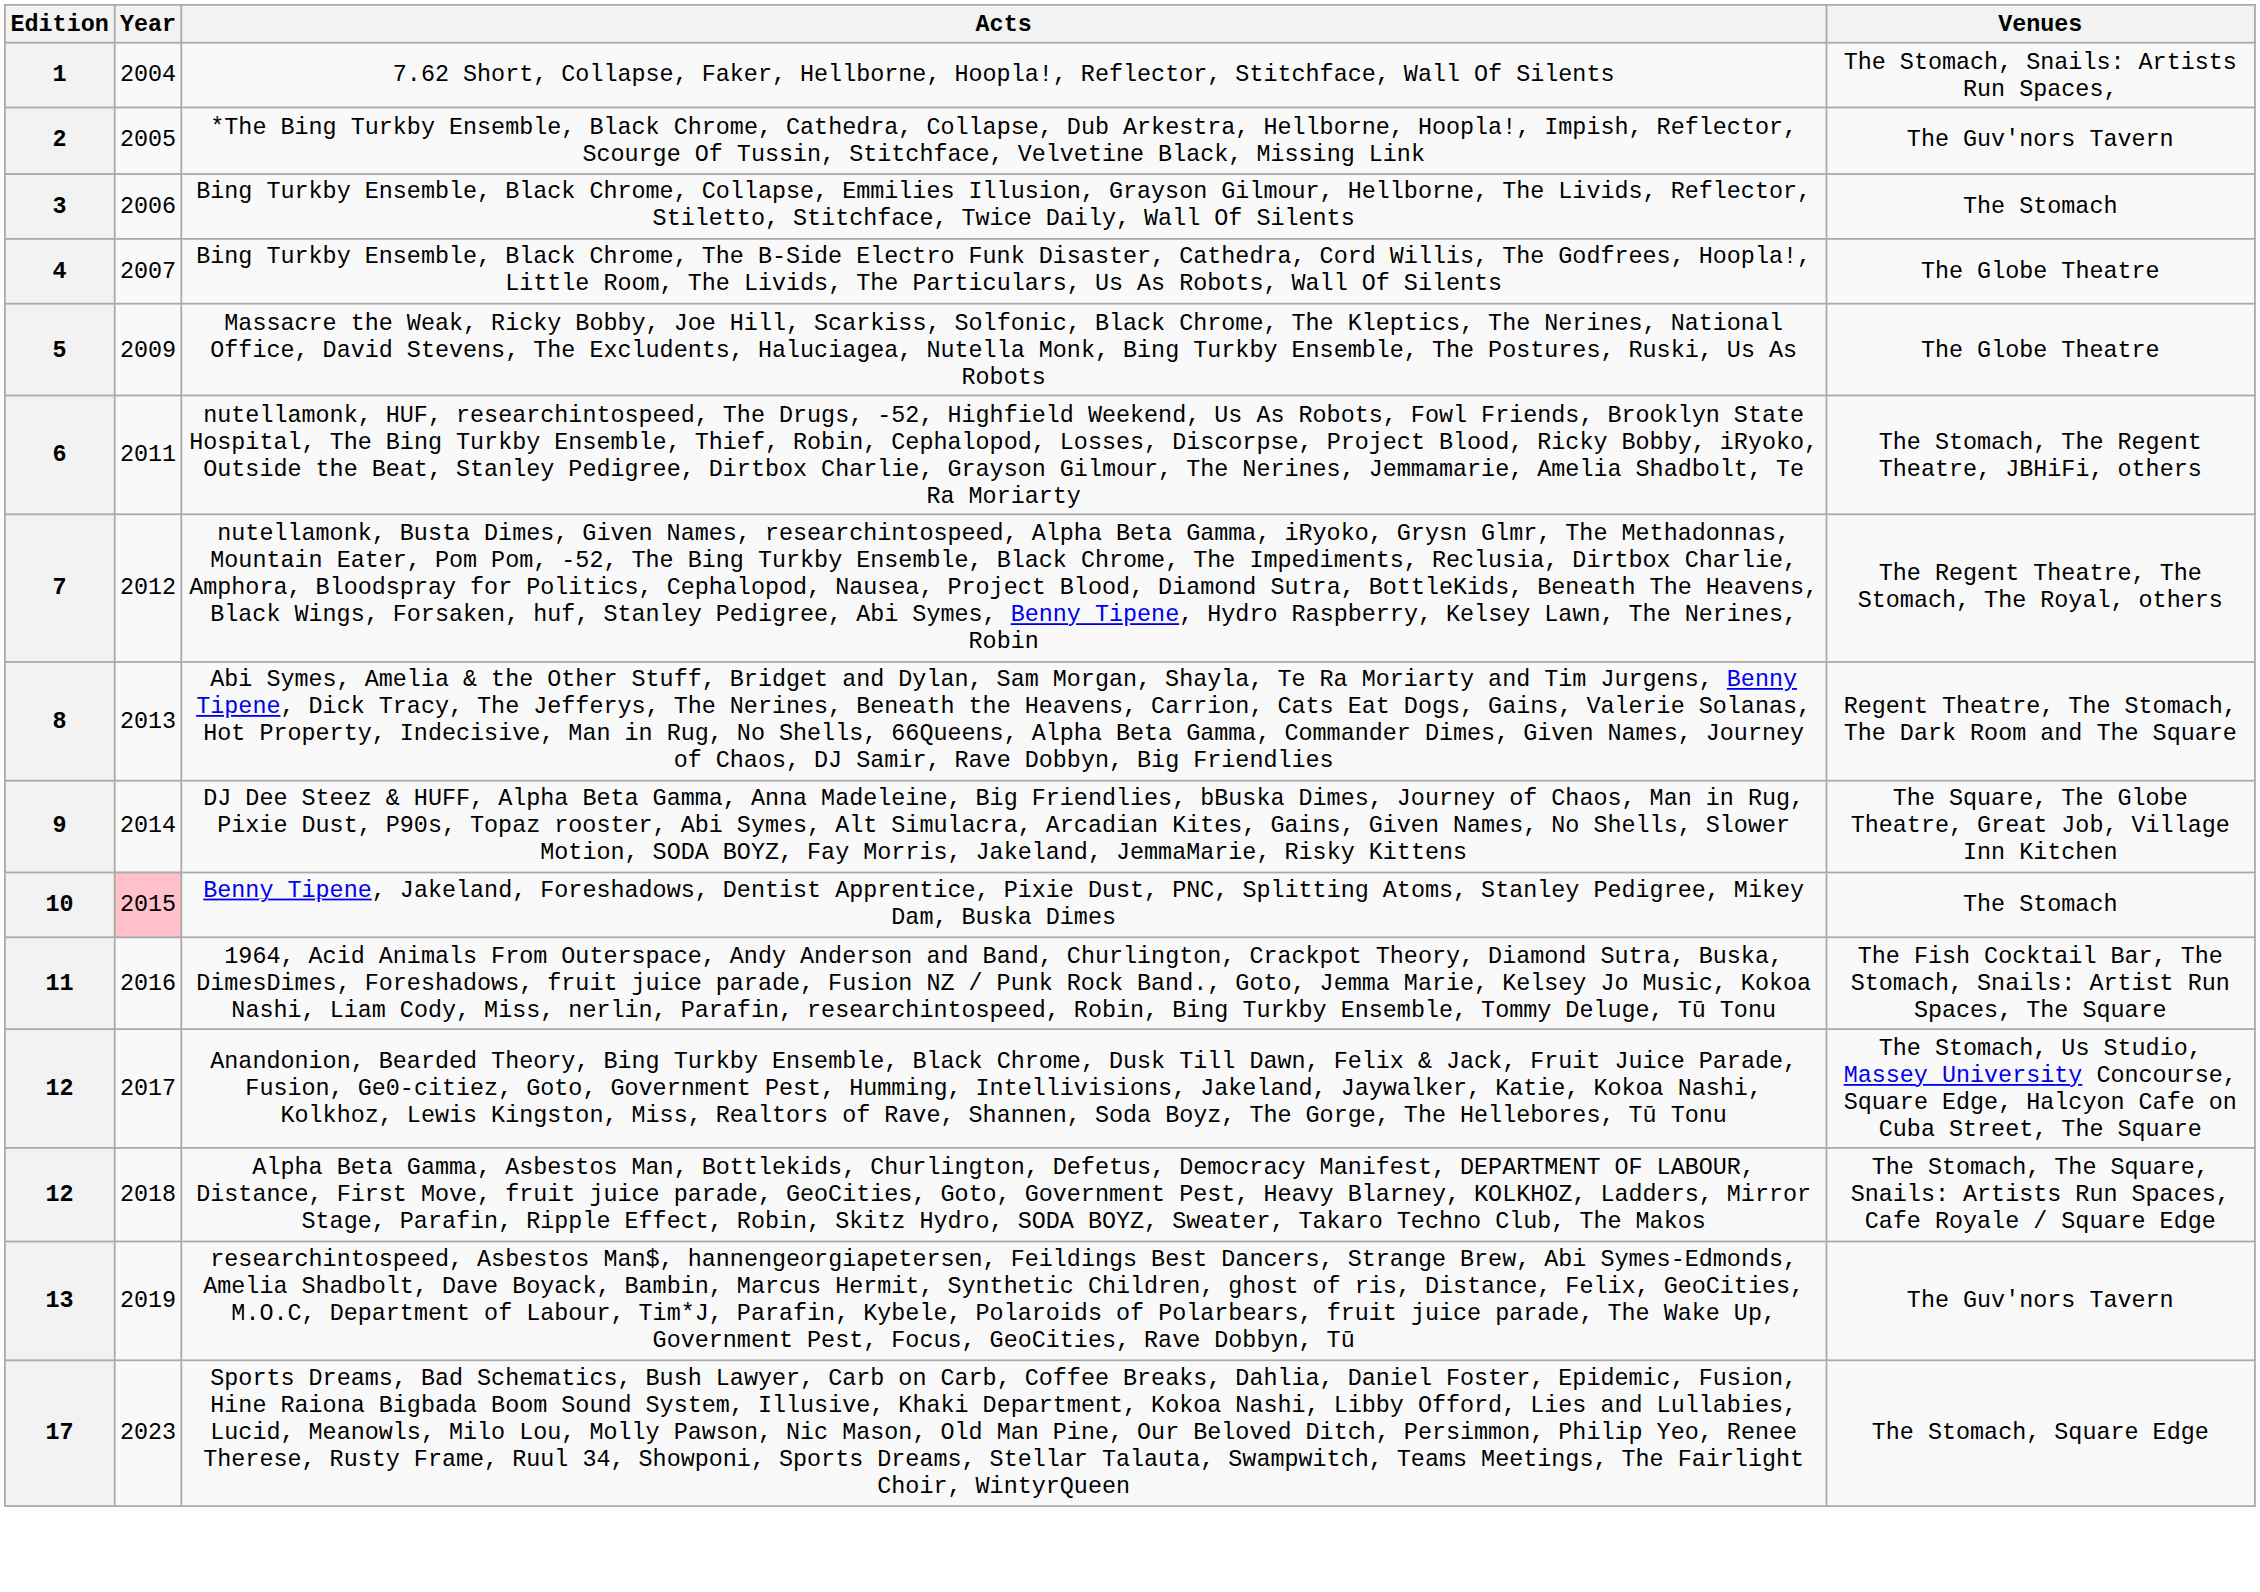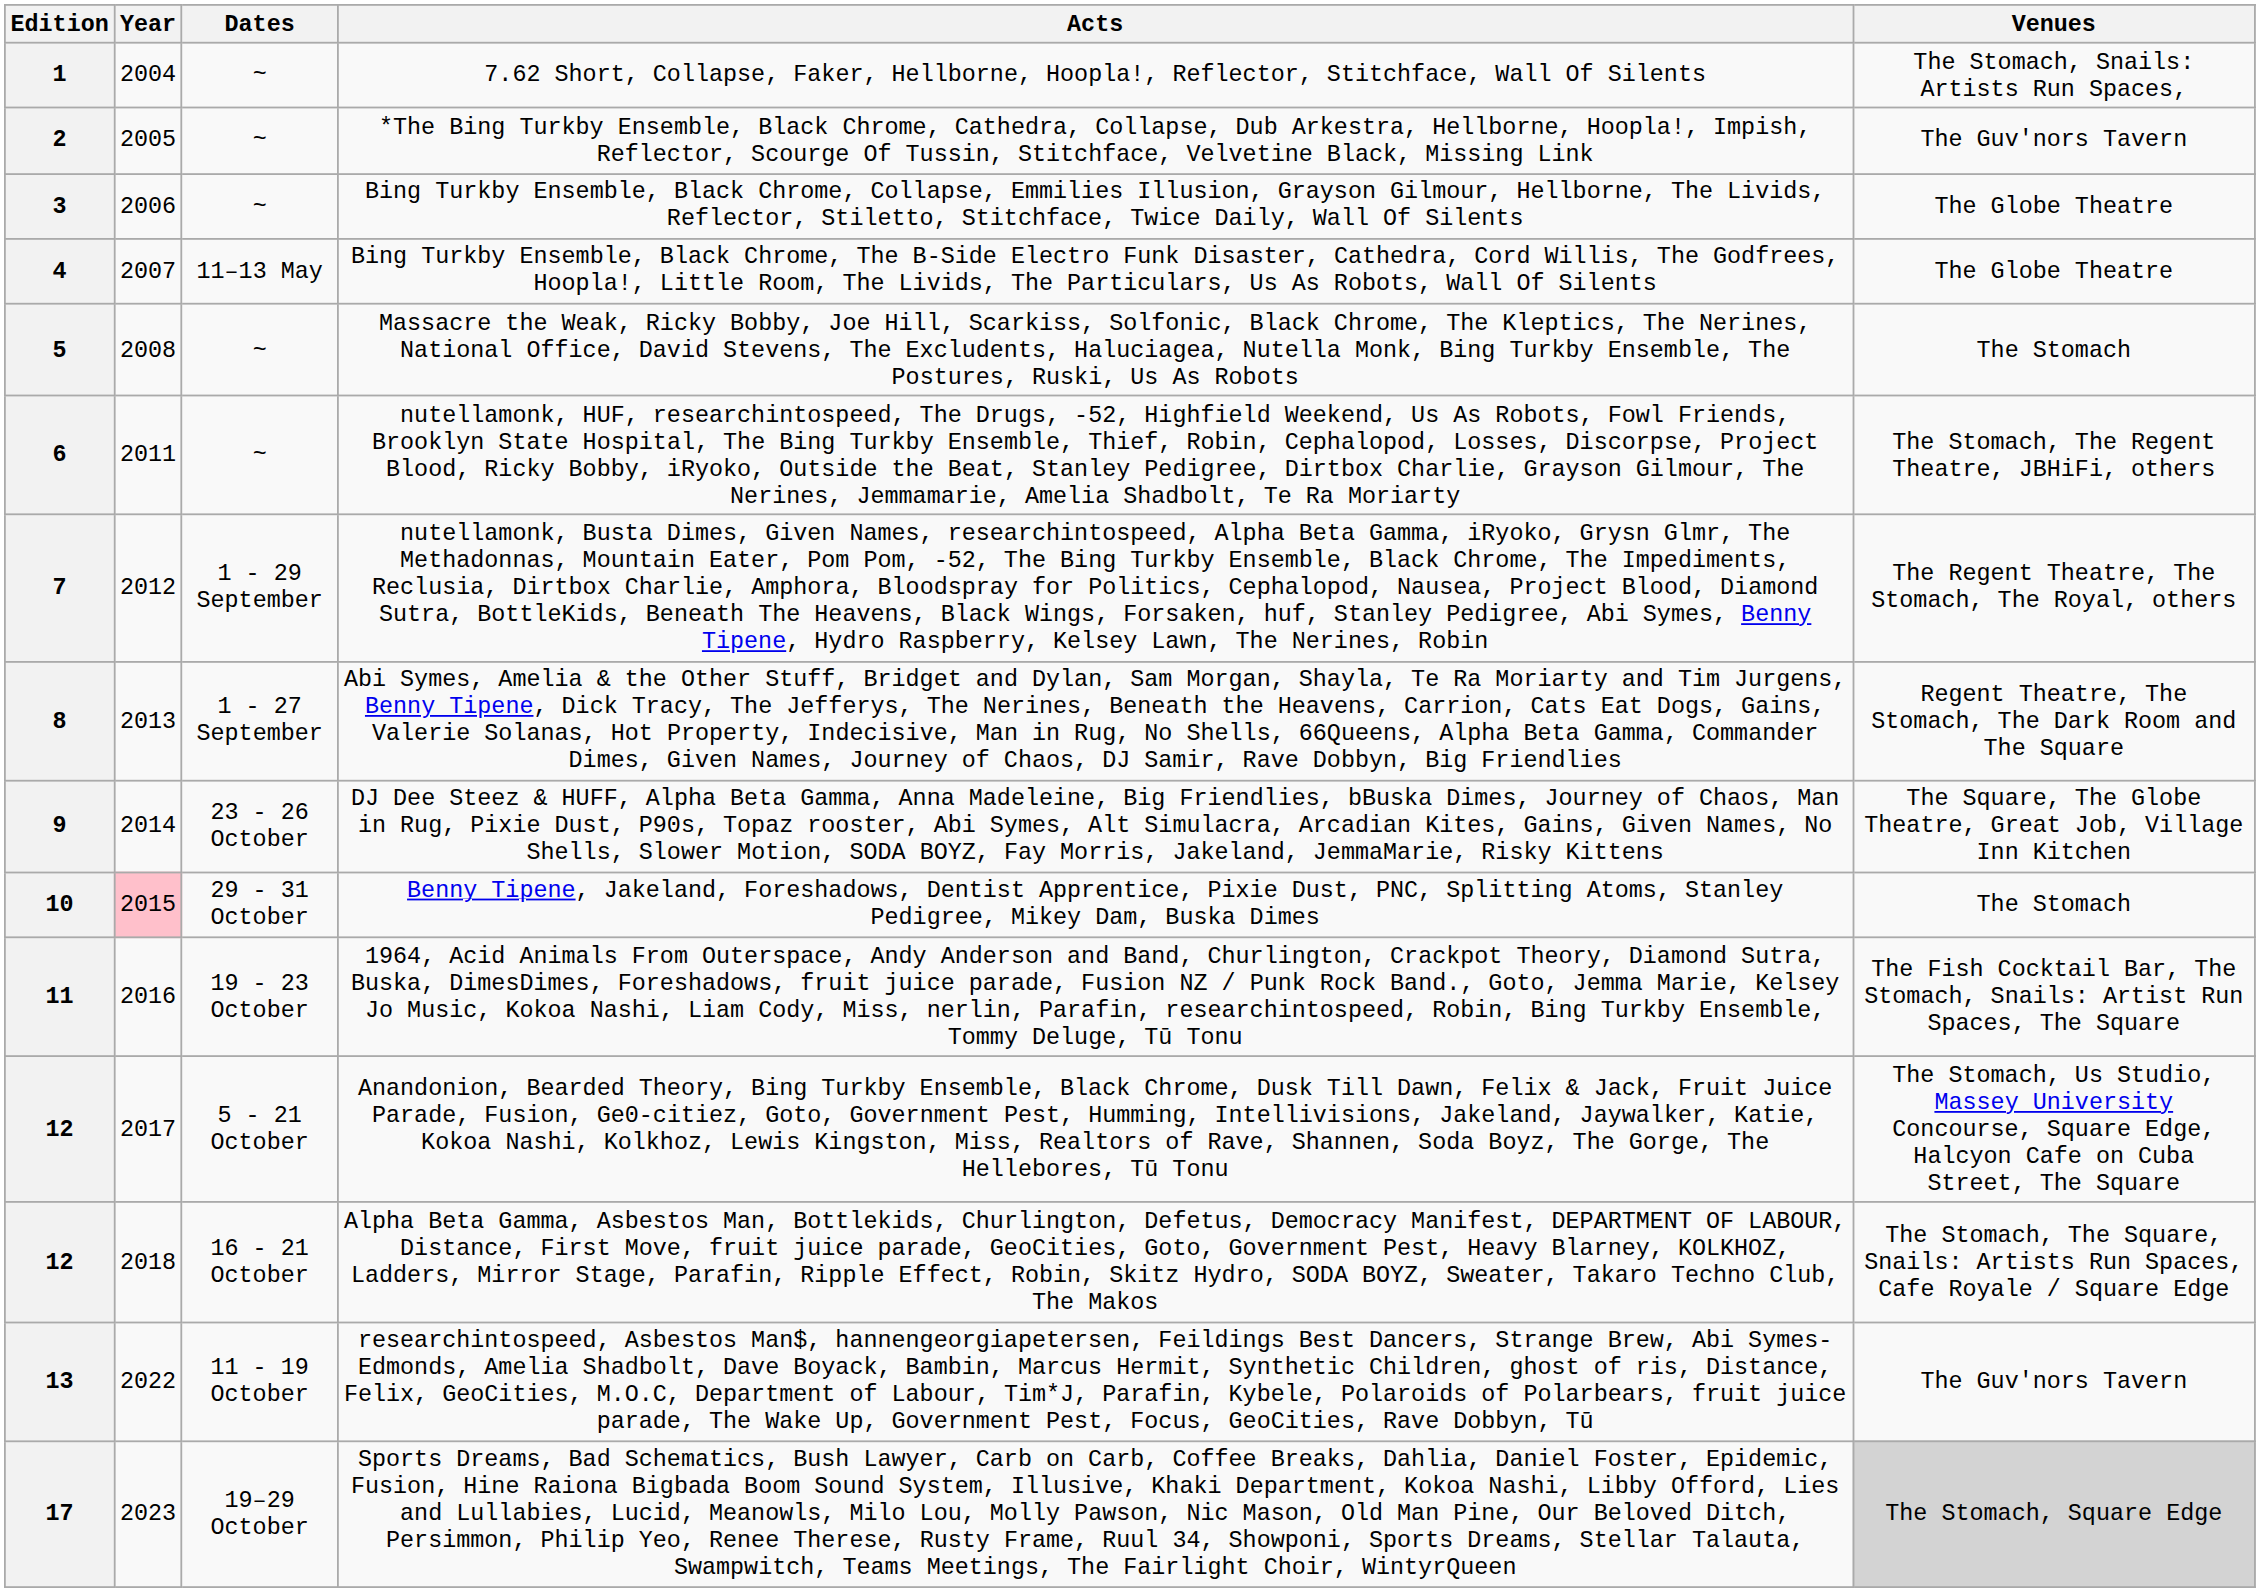+ column: Dates | ~ | ~ | ~ | 11–13 May | ~ | ~ | 1 - 29 September | 1 - 27 September | 23 - 26 October | 29 - 31 October | 19 - 23 October | 5 - 21 October | 16 - 21 October | 11 - 19 October | 19–29 October
3 | Venues: The Stomach -> The Globe Theatre
5 | Year: 2009 -> 2008
5 | Venues: The Globe Theatre -> The Stomach
13 | Year: 2019 -> 2022
17 | Venues: no background -> lightgrey background
